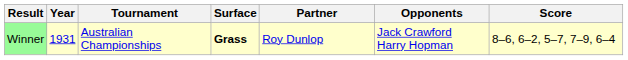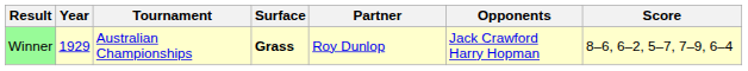Winner | Year: 1931 -> 1929
